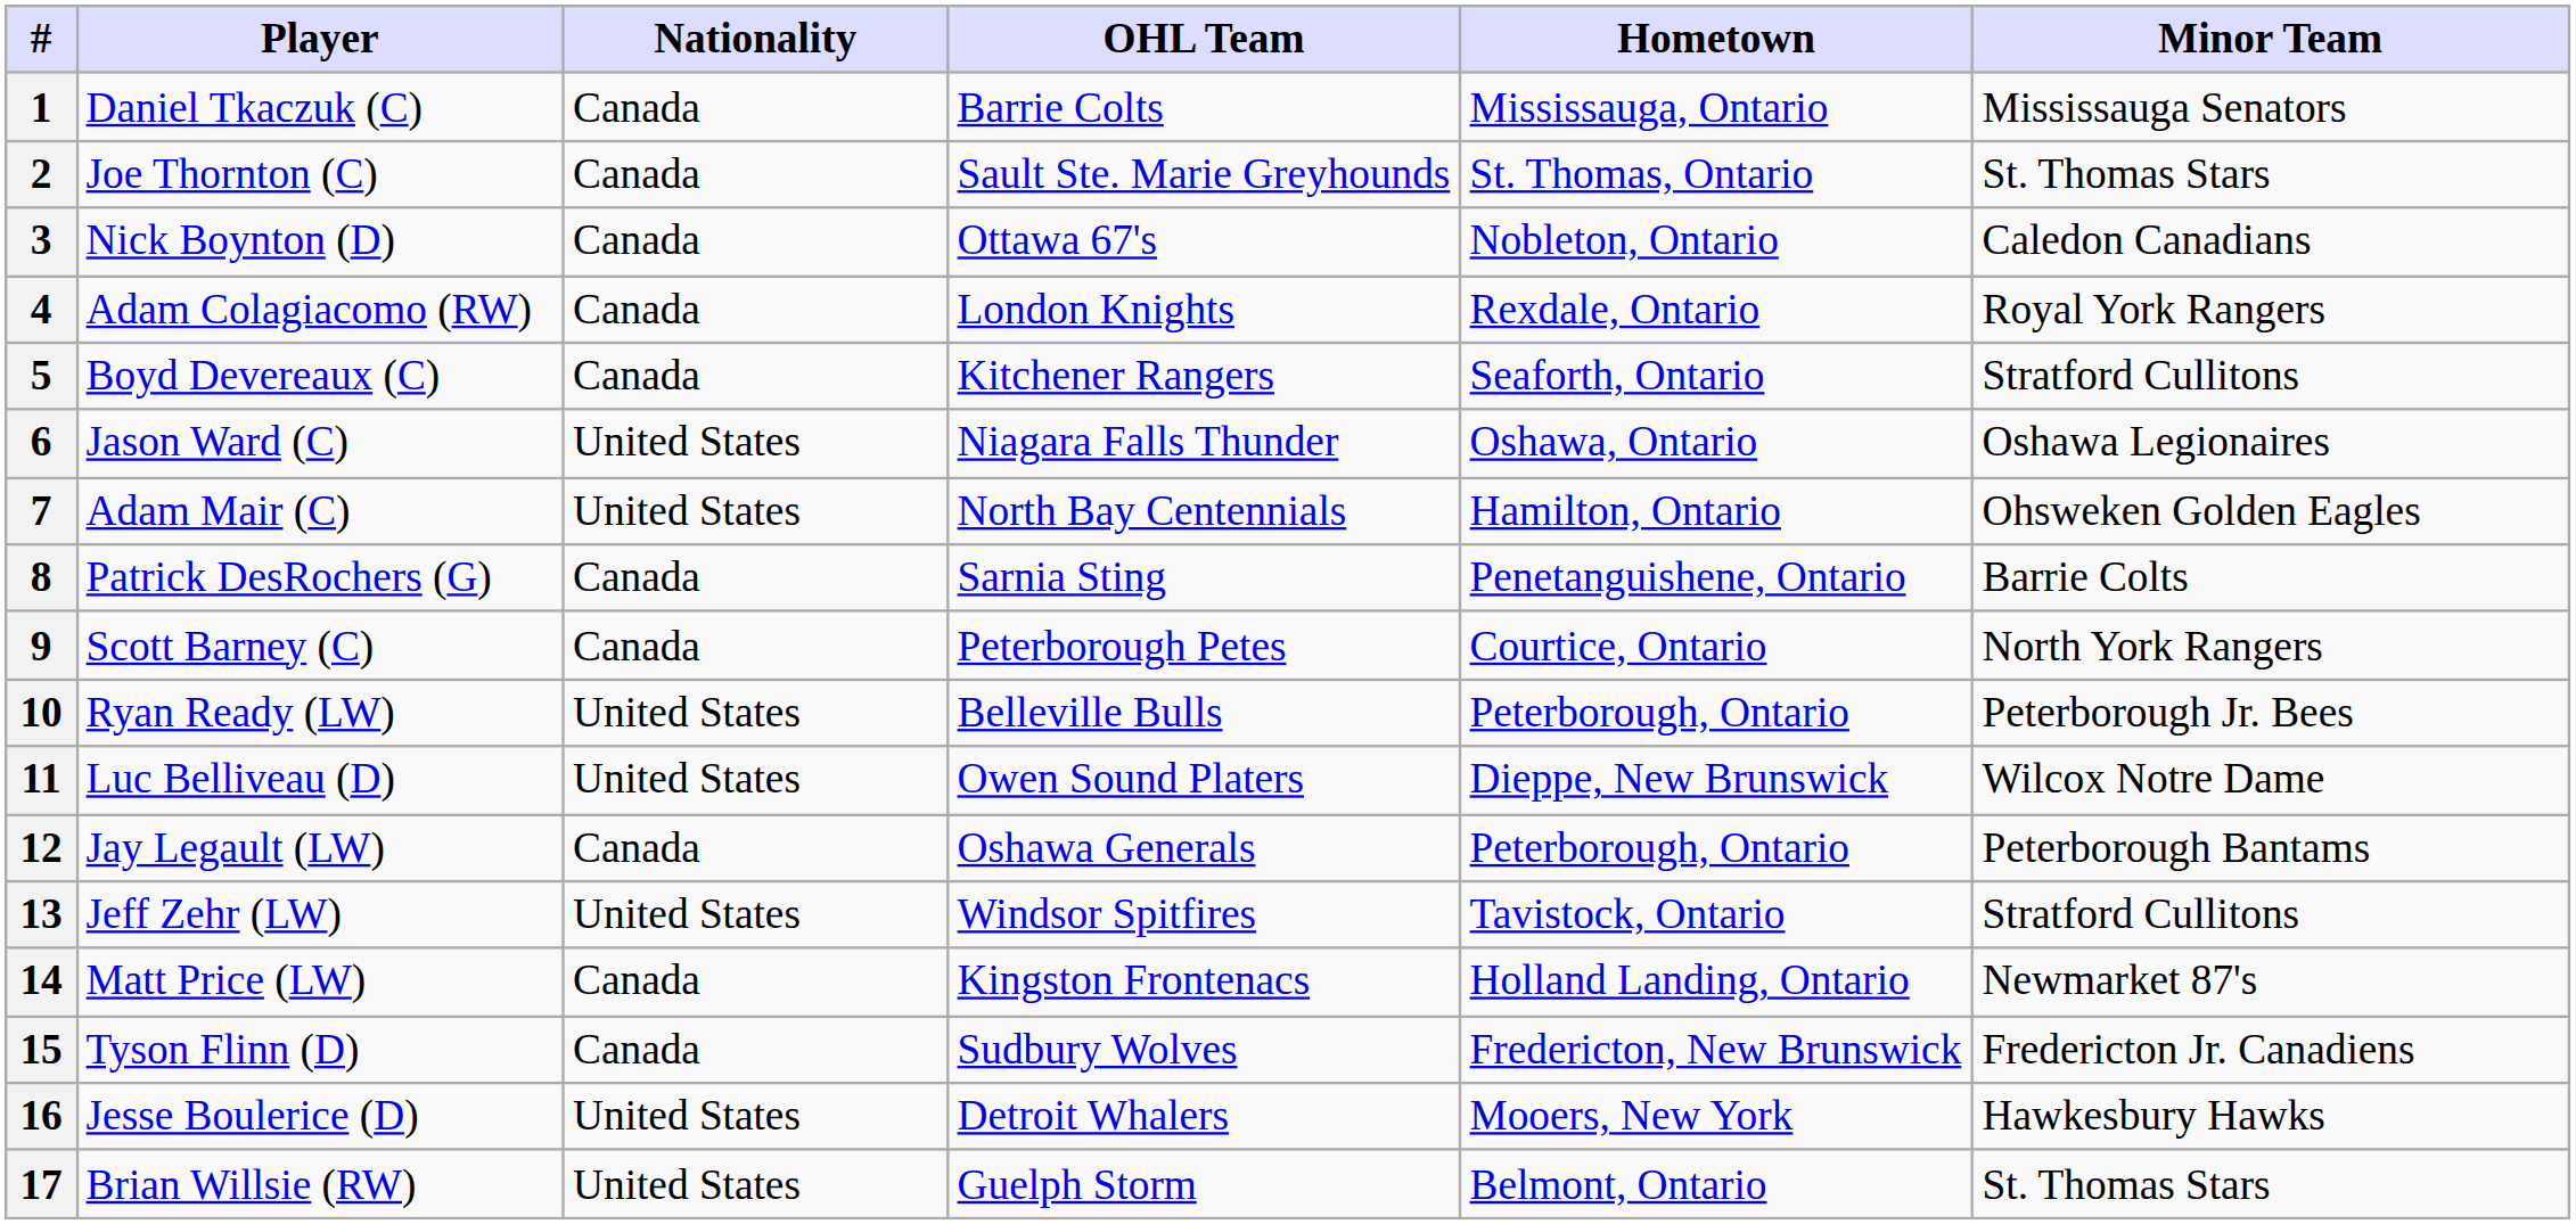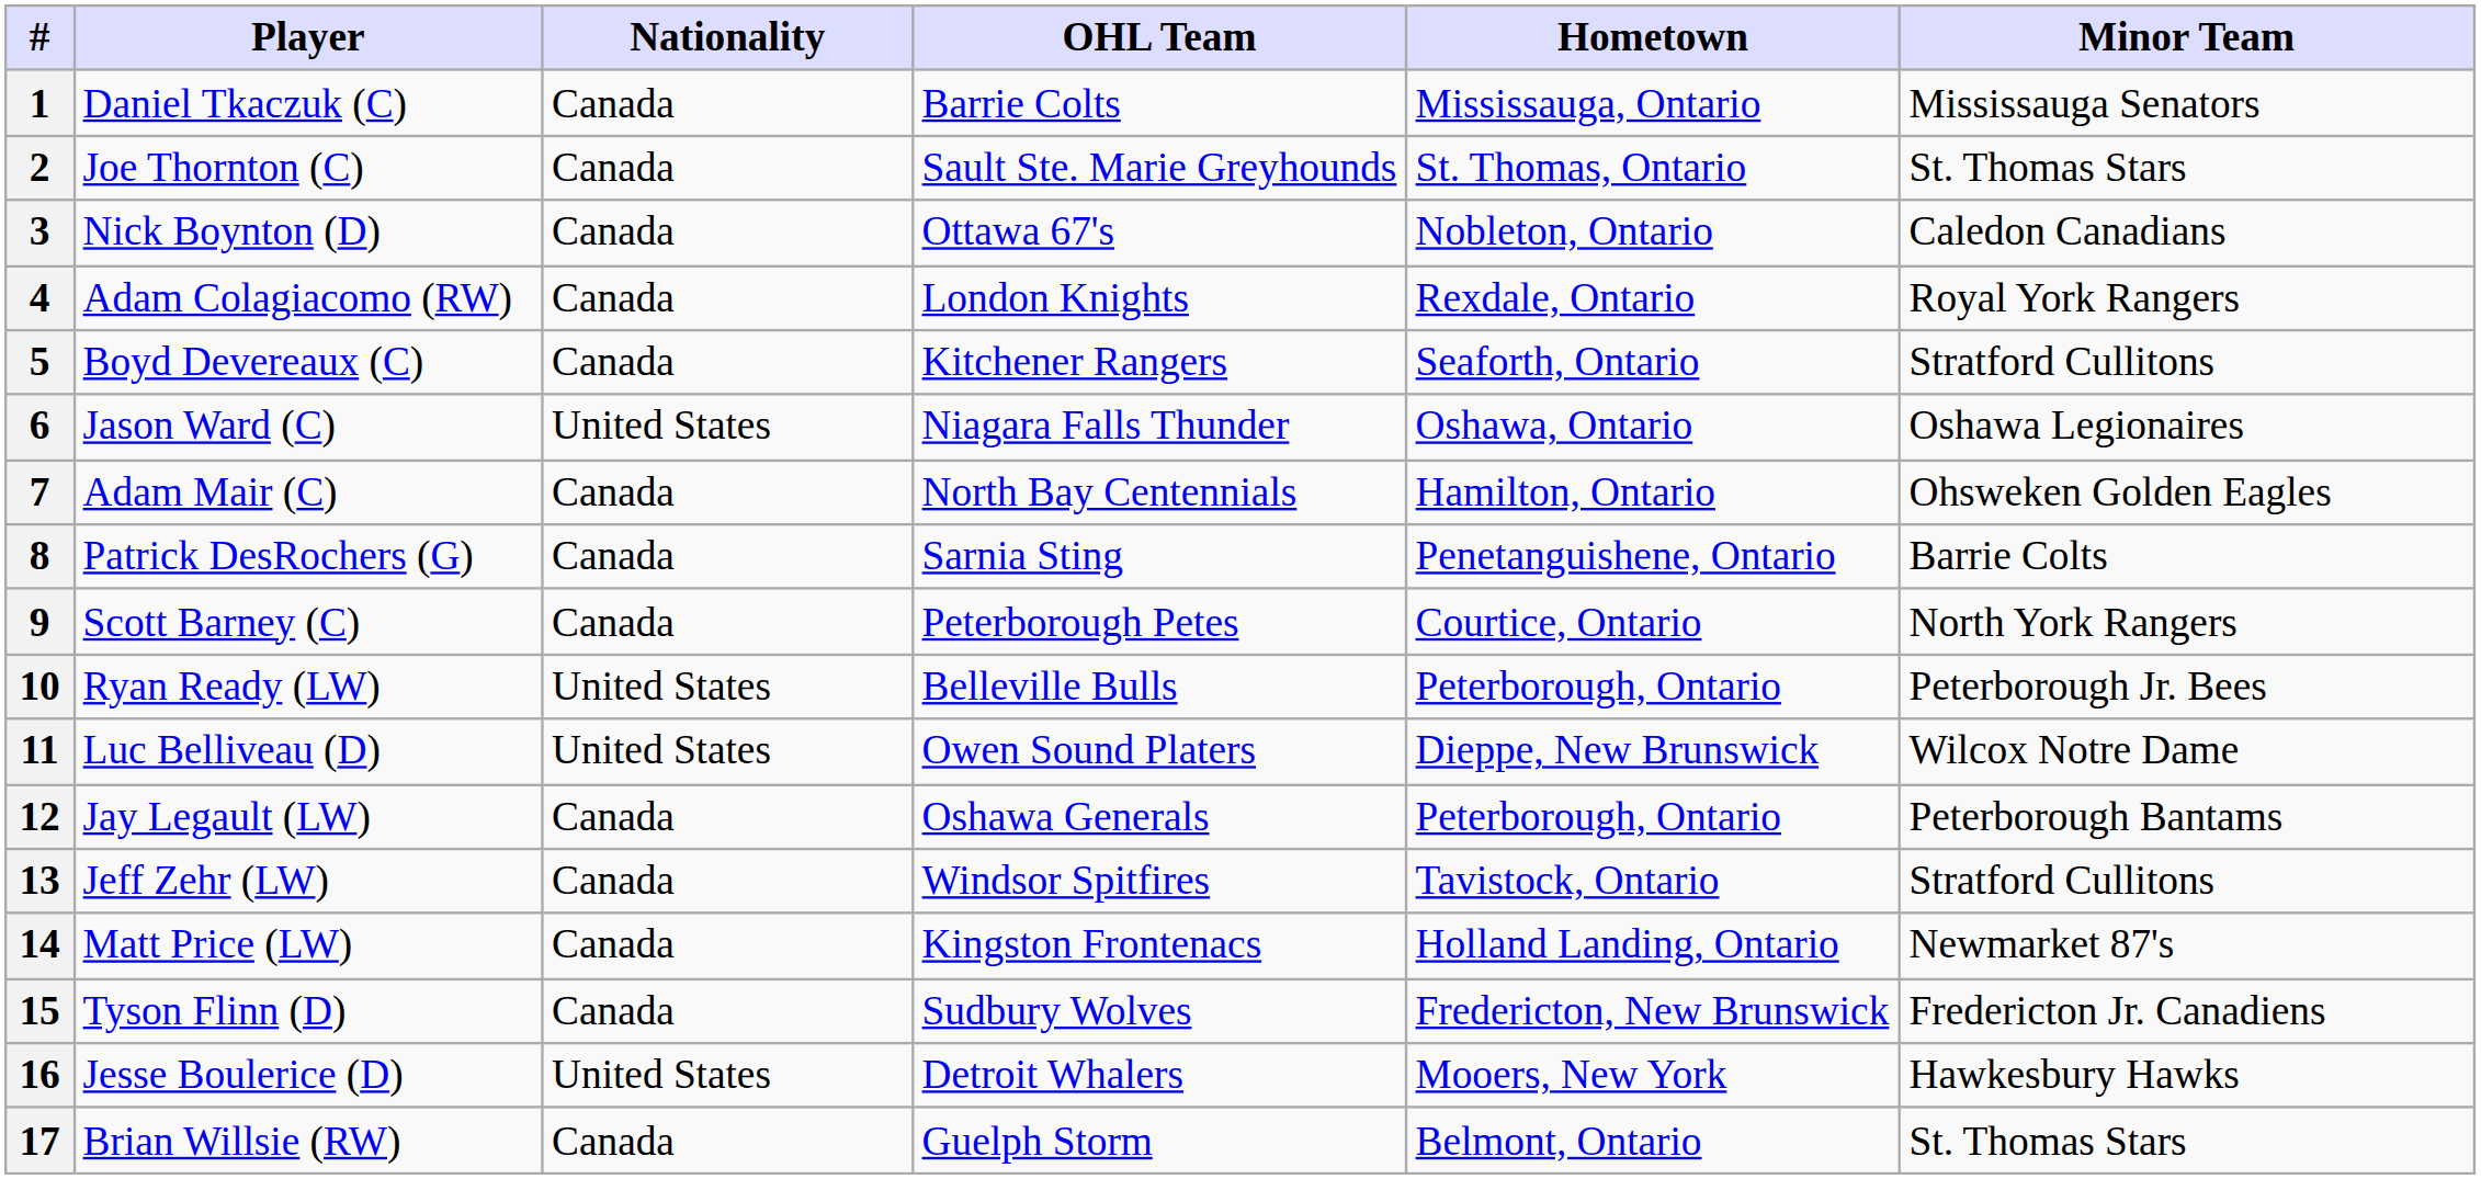7 | Nationality: United States -> Canada
13 | Nationality: United States -> Canada
17 | Nationality: United States -> Canada
